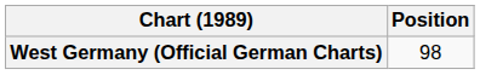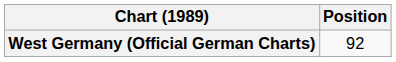West Germany (Official German Charts) | Position: 98 -> 92
